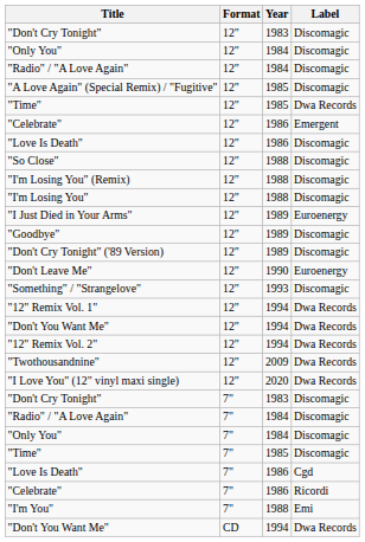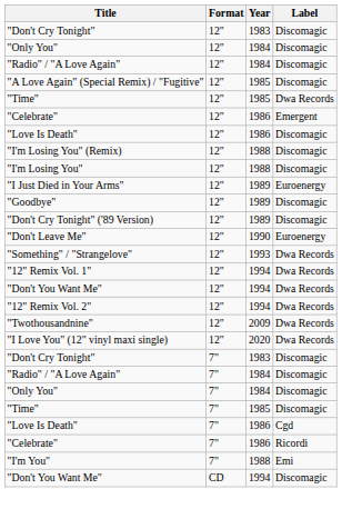- row: "So Close" | 12" | 1988 | Discomagic
"Something" / "Strangelove" | Label: Discomagic -> Dwa Records
"Don't You Want Me" / CD | Label: Dwa Records -> Discomagic
